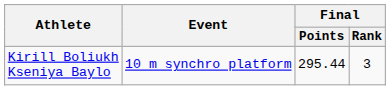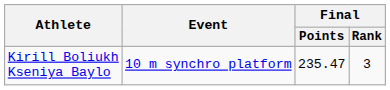Kirill Boliukh Kseniya Baylo | Final / Points: 295.44 -> 235.47
